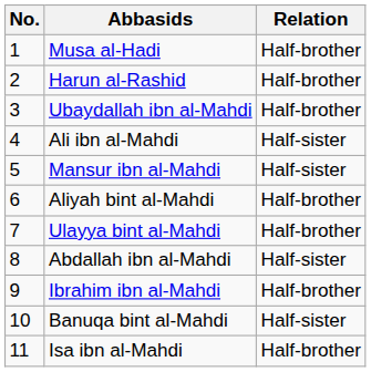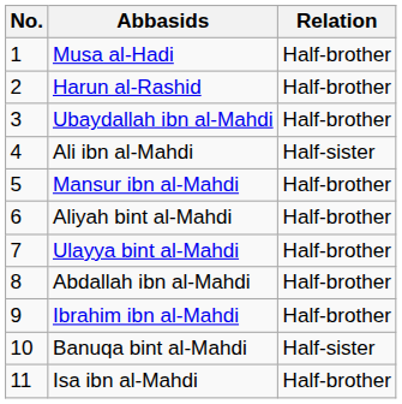Mansur ibn al-Mahdi | Relation: Half-sister -> Half-brother
Abdallah ibn al-Mahdi | Relation: Half-sister -> Half-brother
